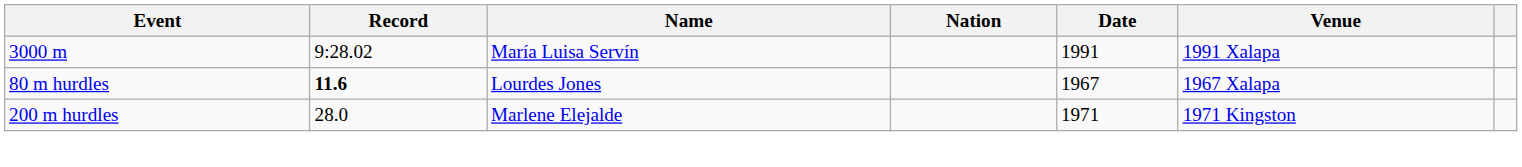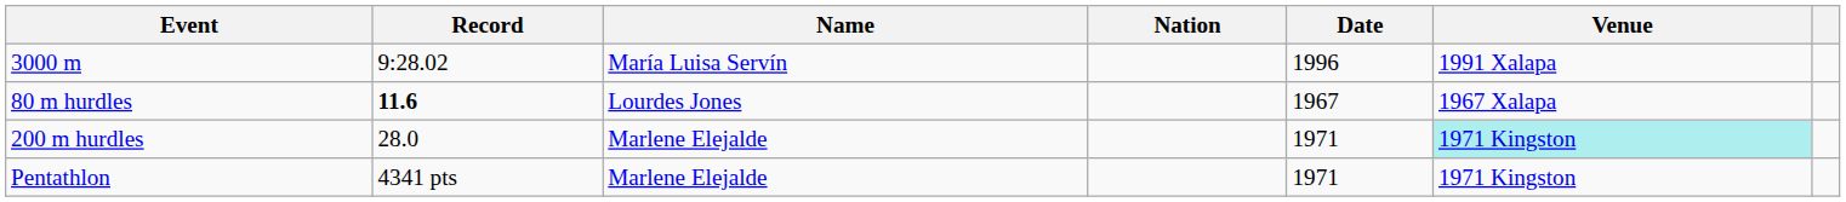3000 m | Date: 1991 -> 1996
200 m hurdles | Venue: no background -> paleturquoise background
+ row: Pentathlon | 4341 pts | Marlene Elejalde | 1971 | 1971 Kingston
